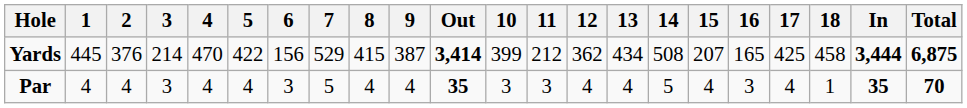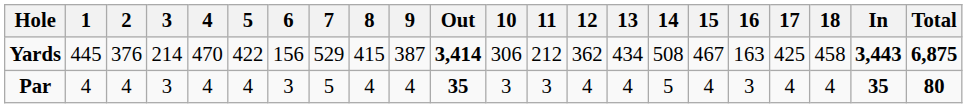Yards | 10: 399 -> 306
Yards | 15: 207 -> 467
Yards | 16: 165 -> 163
Yards | In: 3,444 -> 3,443
Par | 18: 1 -> 4
Par | Total: 70 -> 80
